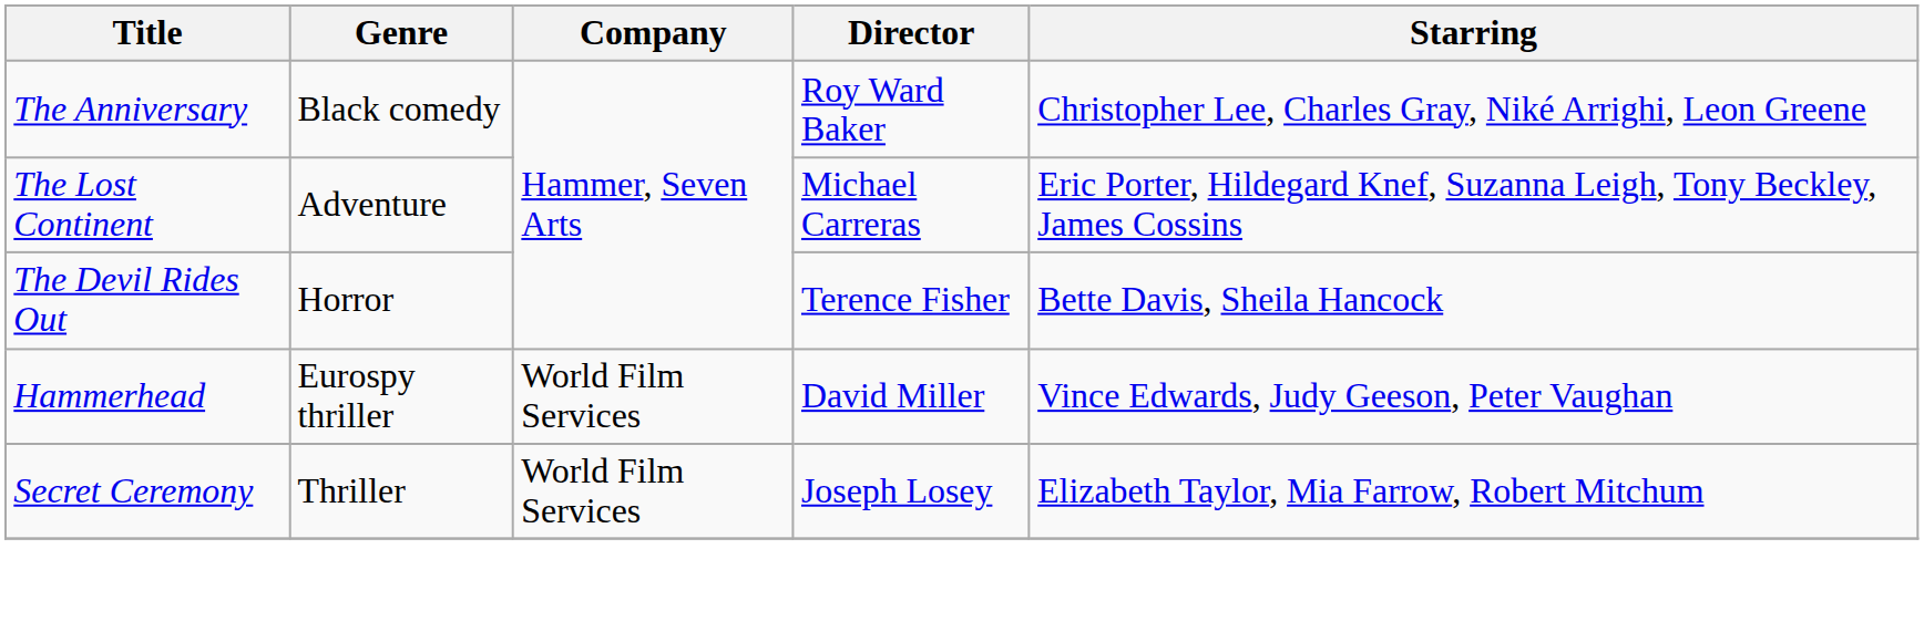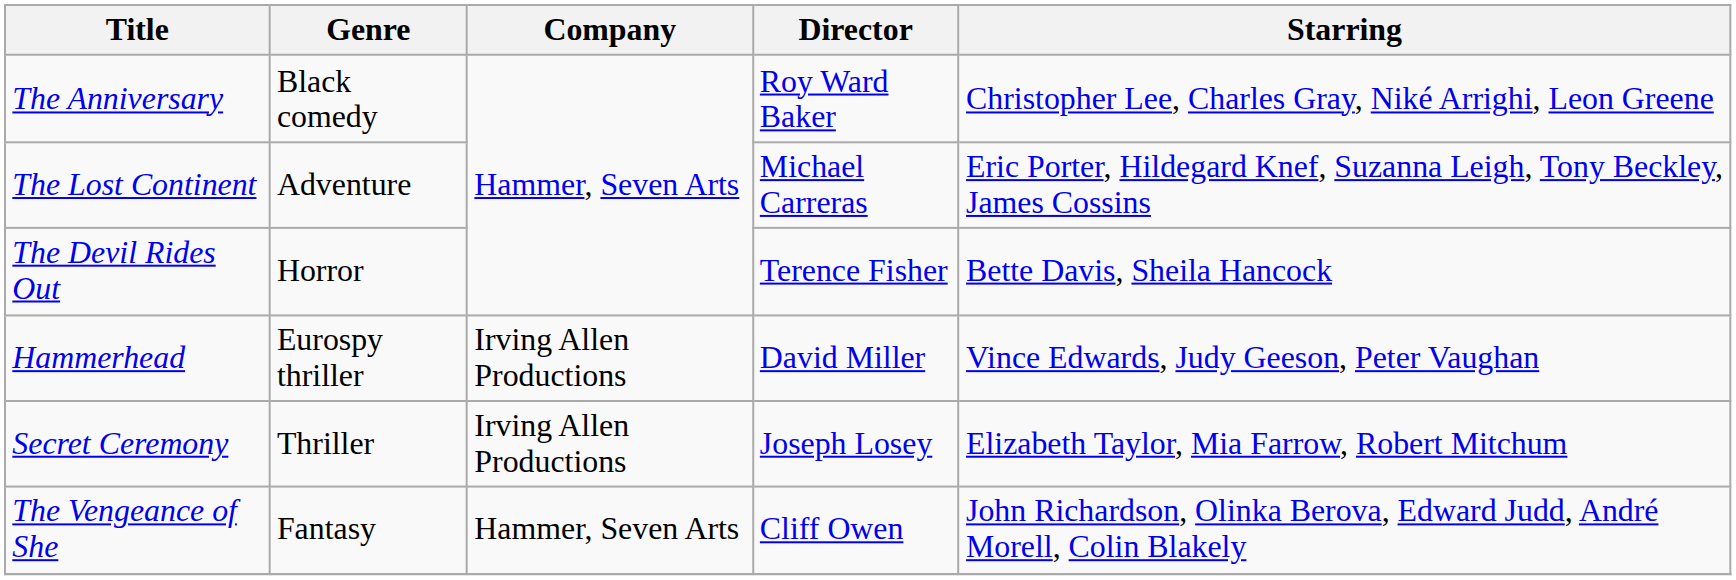Hammerhead | Company: World Film Services -> Irving Allen Productions
Secret Ceremony | Company: World Film Services -> Irving Allen Productions
+ row: The Vengeance of She | Fantasy | Hammer, Seven Arts | Cliff Owen | John Richardson, Olinka Berova, Edward Judd, André Morell, Colin Blakely
